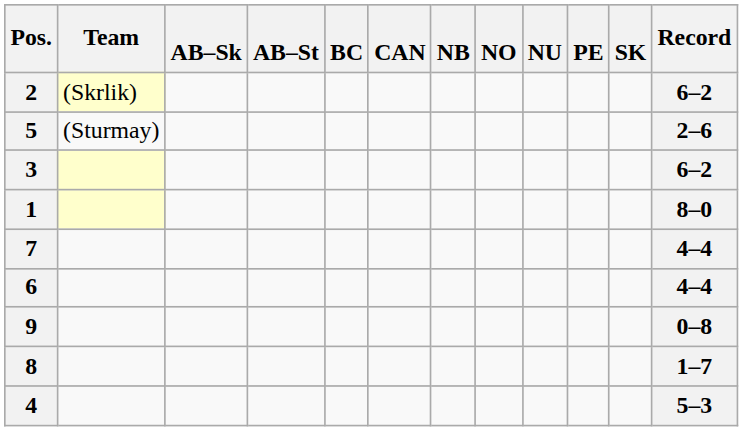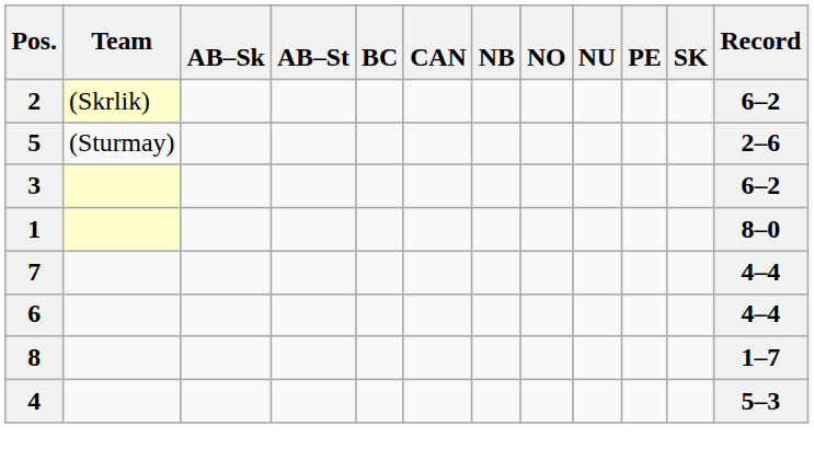- row: 9 | 0–8
